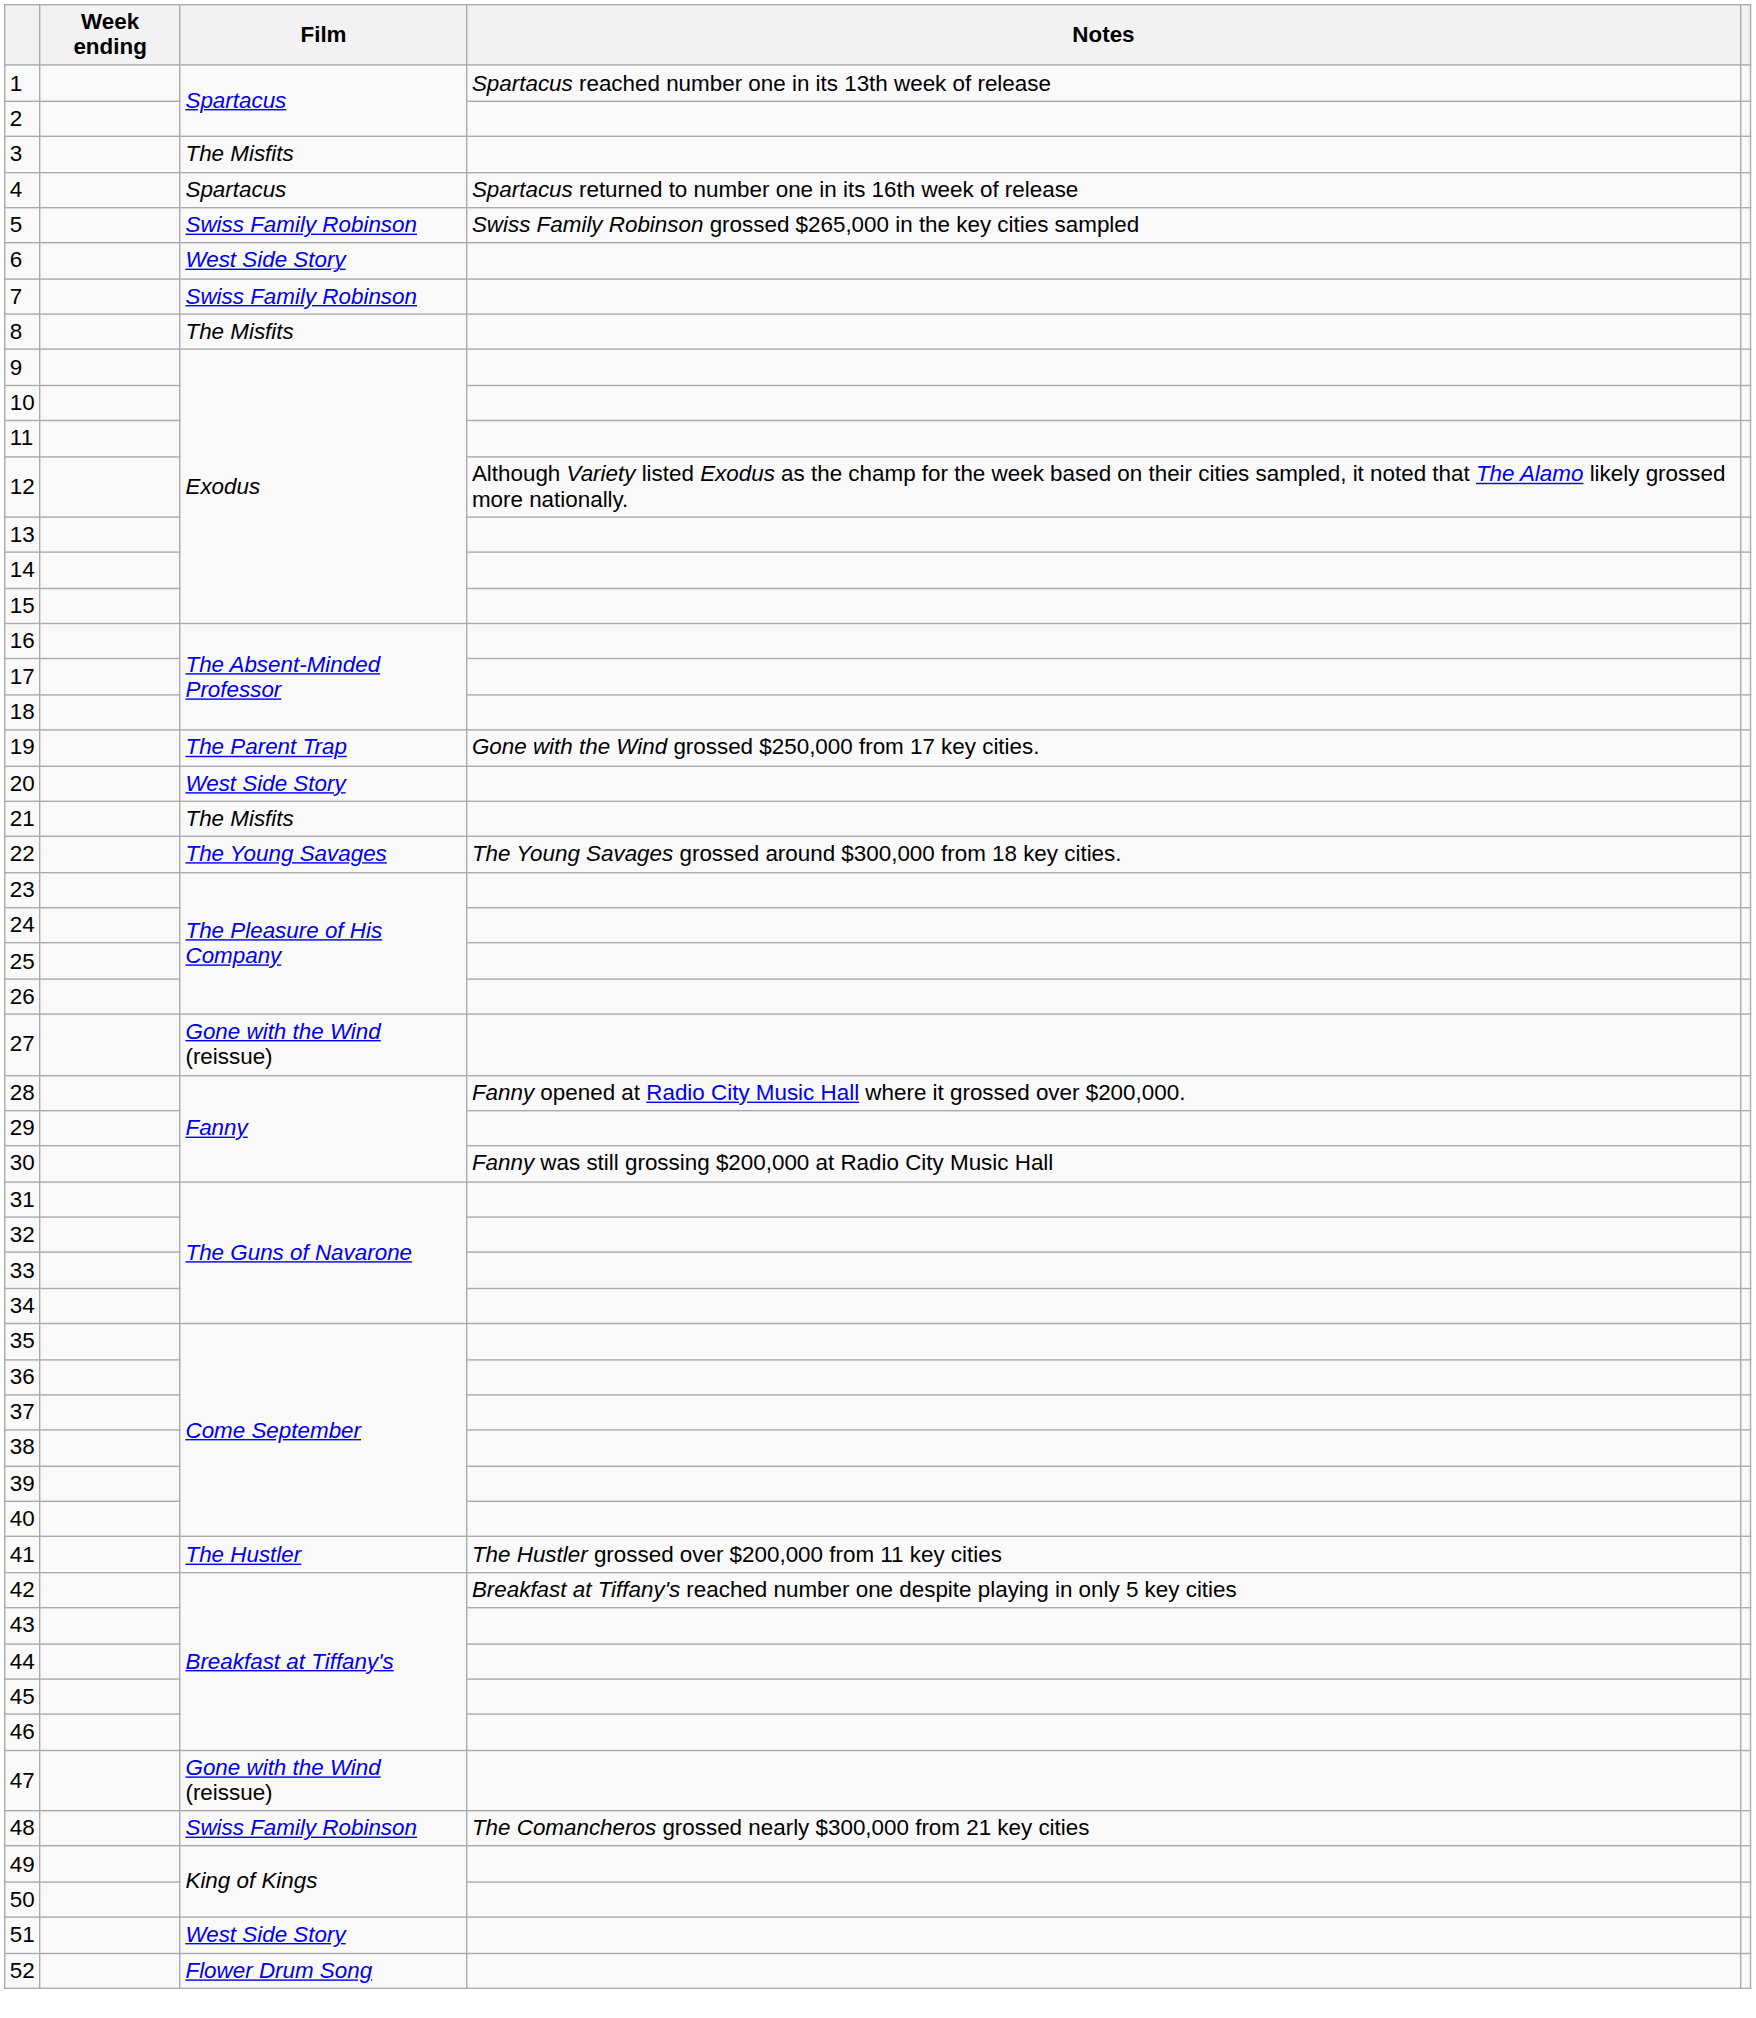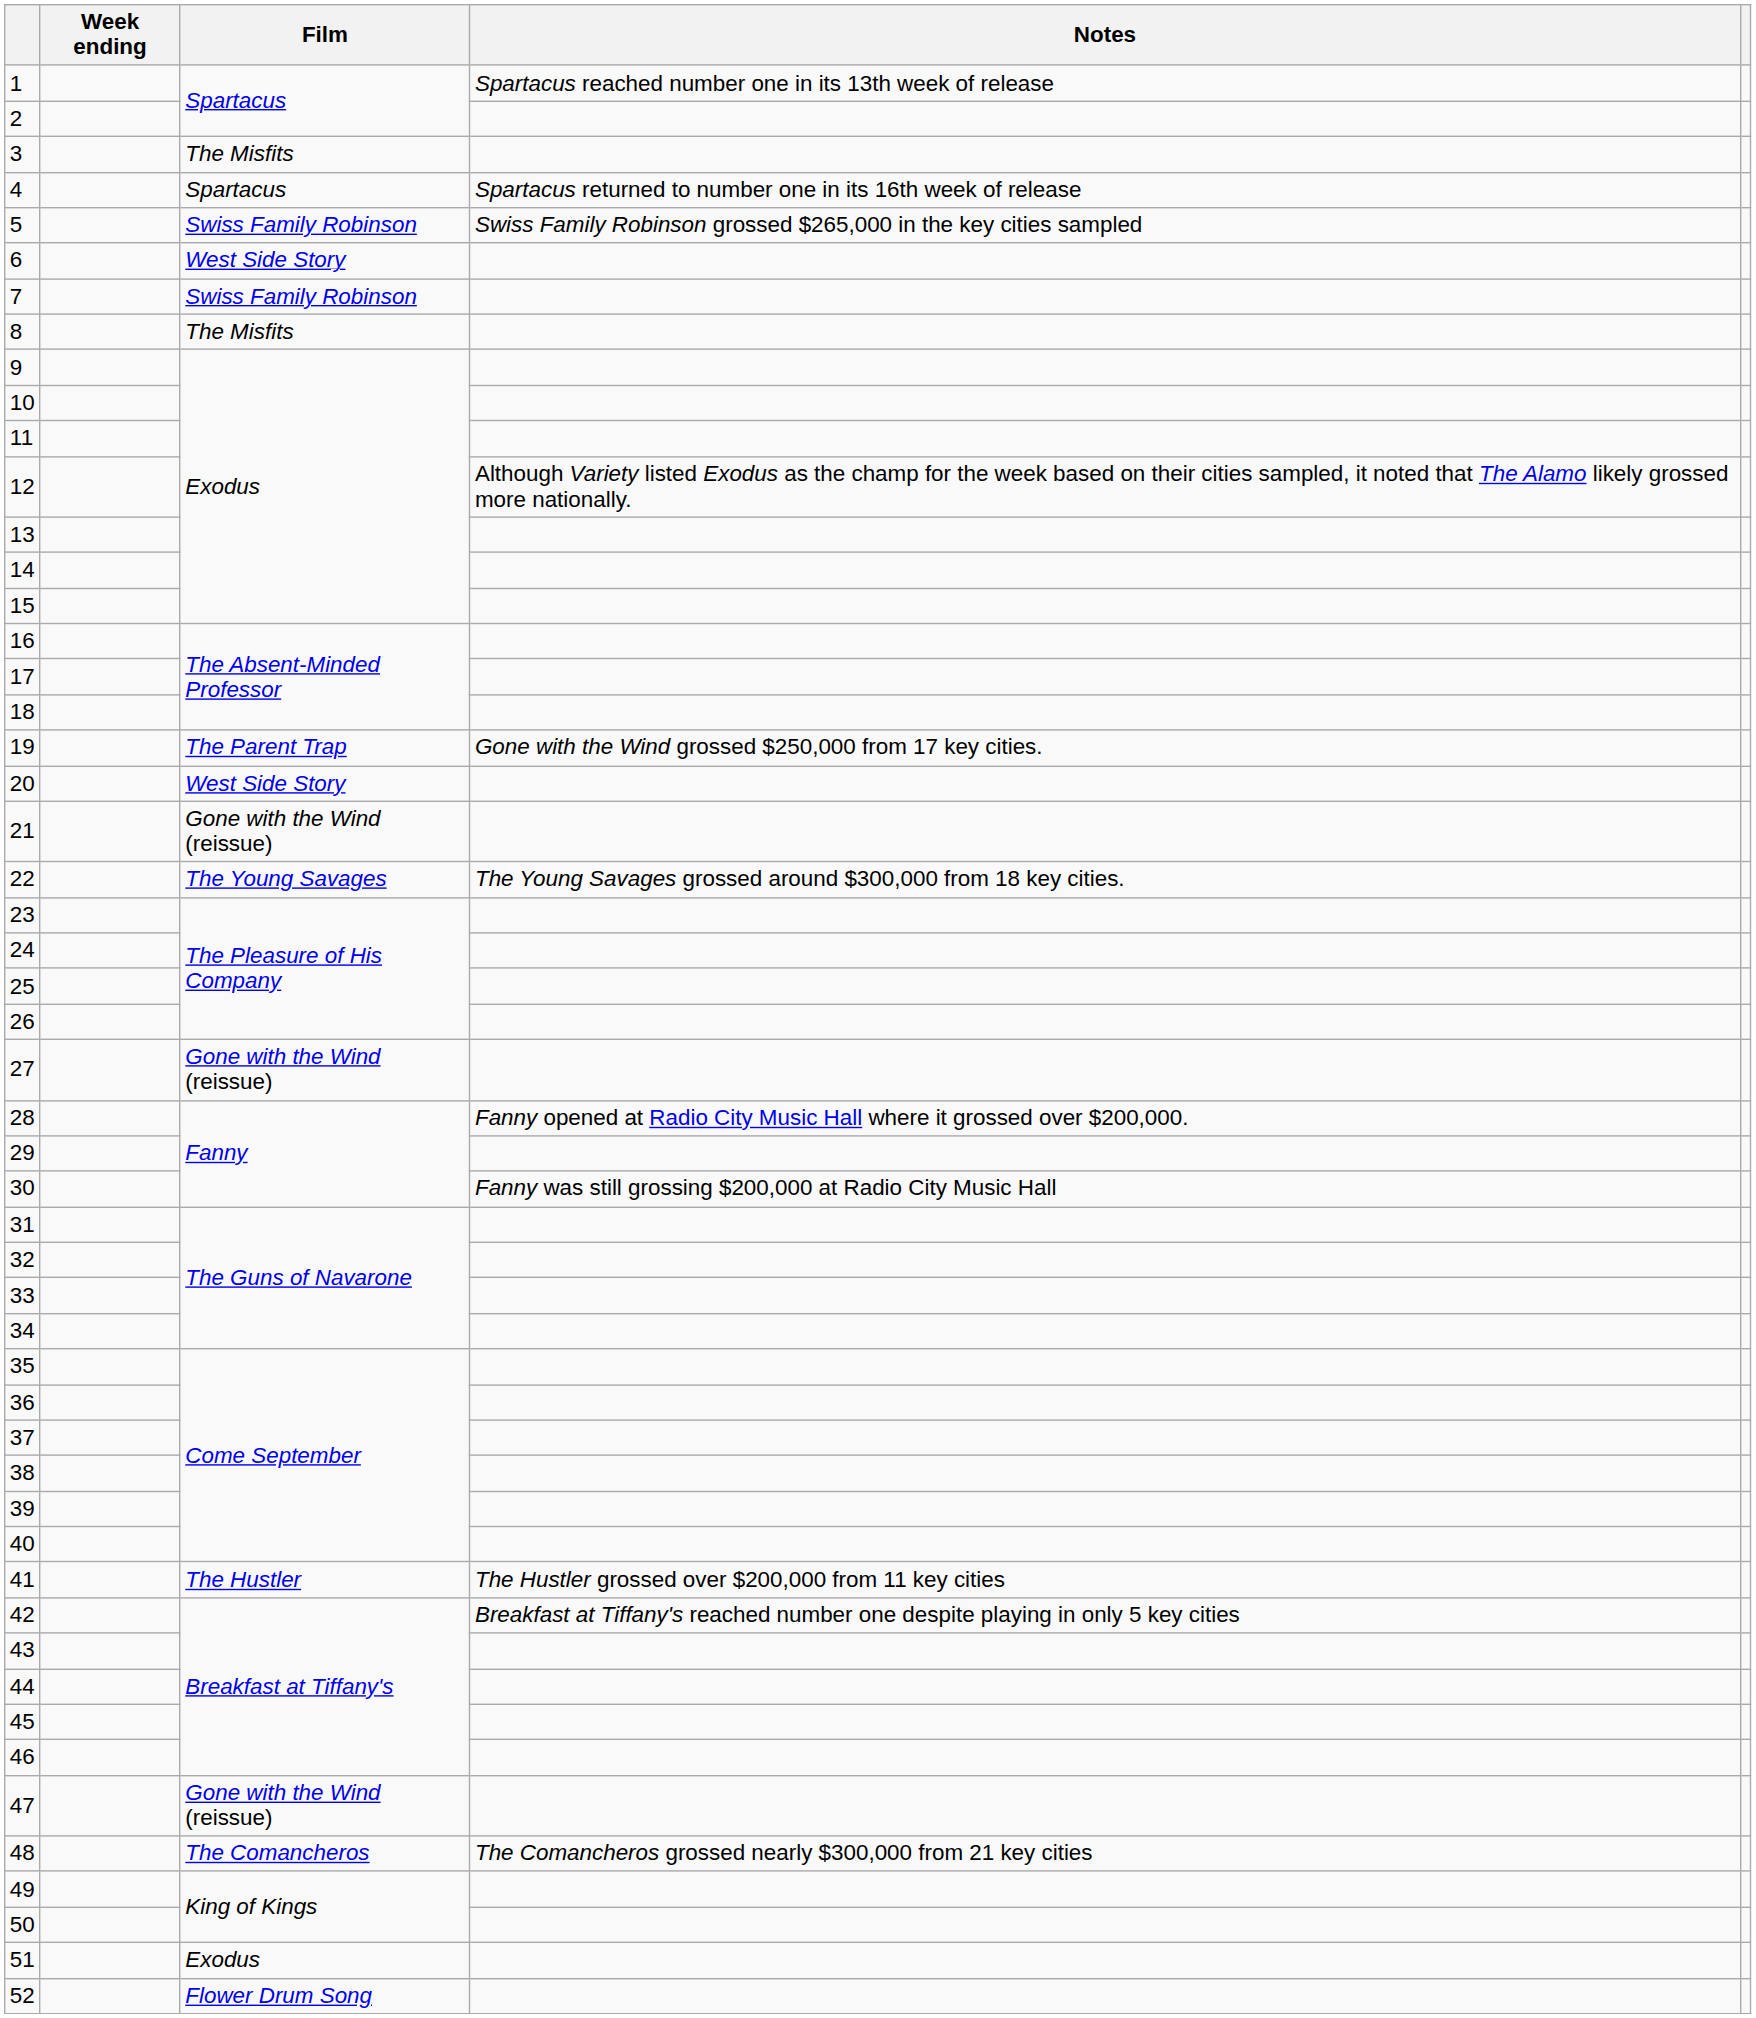21 | Film: The Misfits -> Gone with the Wind (reissue)
48 | Film: Swiss Family Robinson -> The Comancheros
51 | Film: West Side Story -> Exodus
